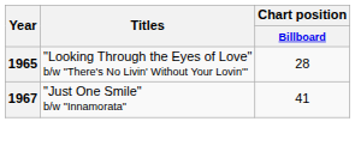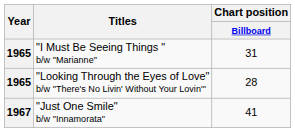+ row: 1965 | "I Must Be Seeing Things " b/w "Marianne" | 31
